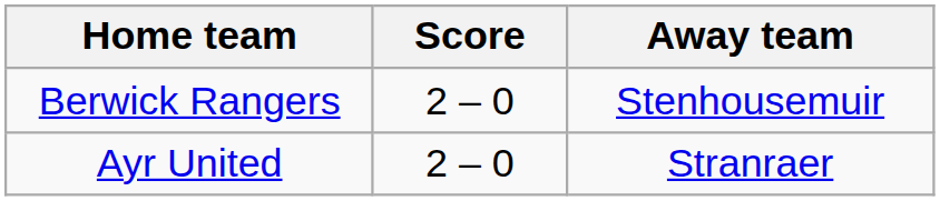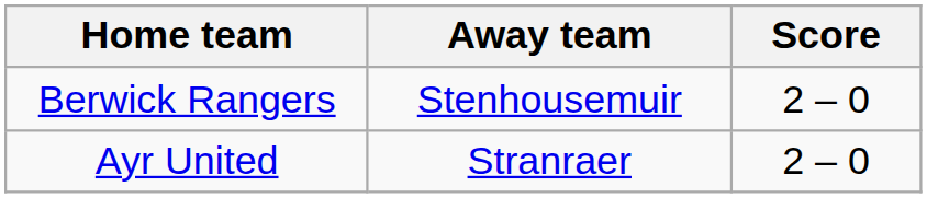columns swapped: Score <-> Away team
